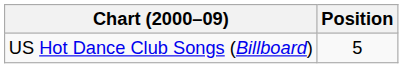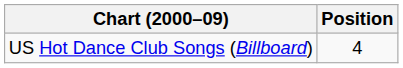US Hot Dance Club Songs (Billboard) | Position: 5 -> 4
